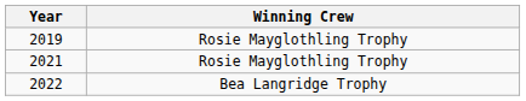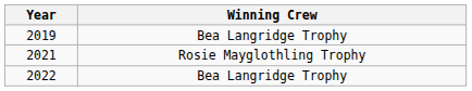2019 | Winning Crew: Rosie Mayglothling Trophy -> Bea Langridge Trophy
